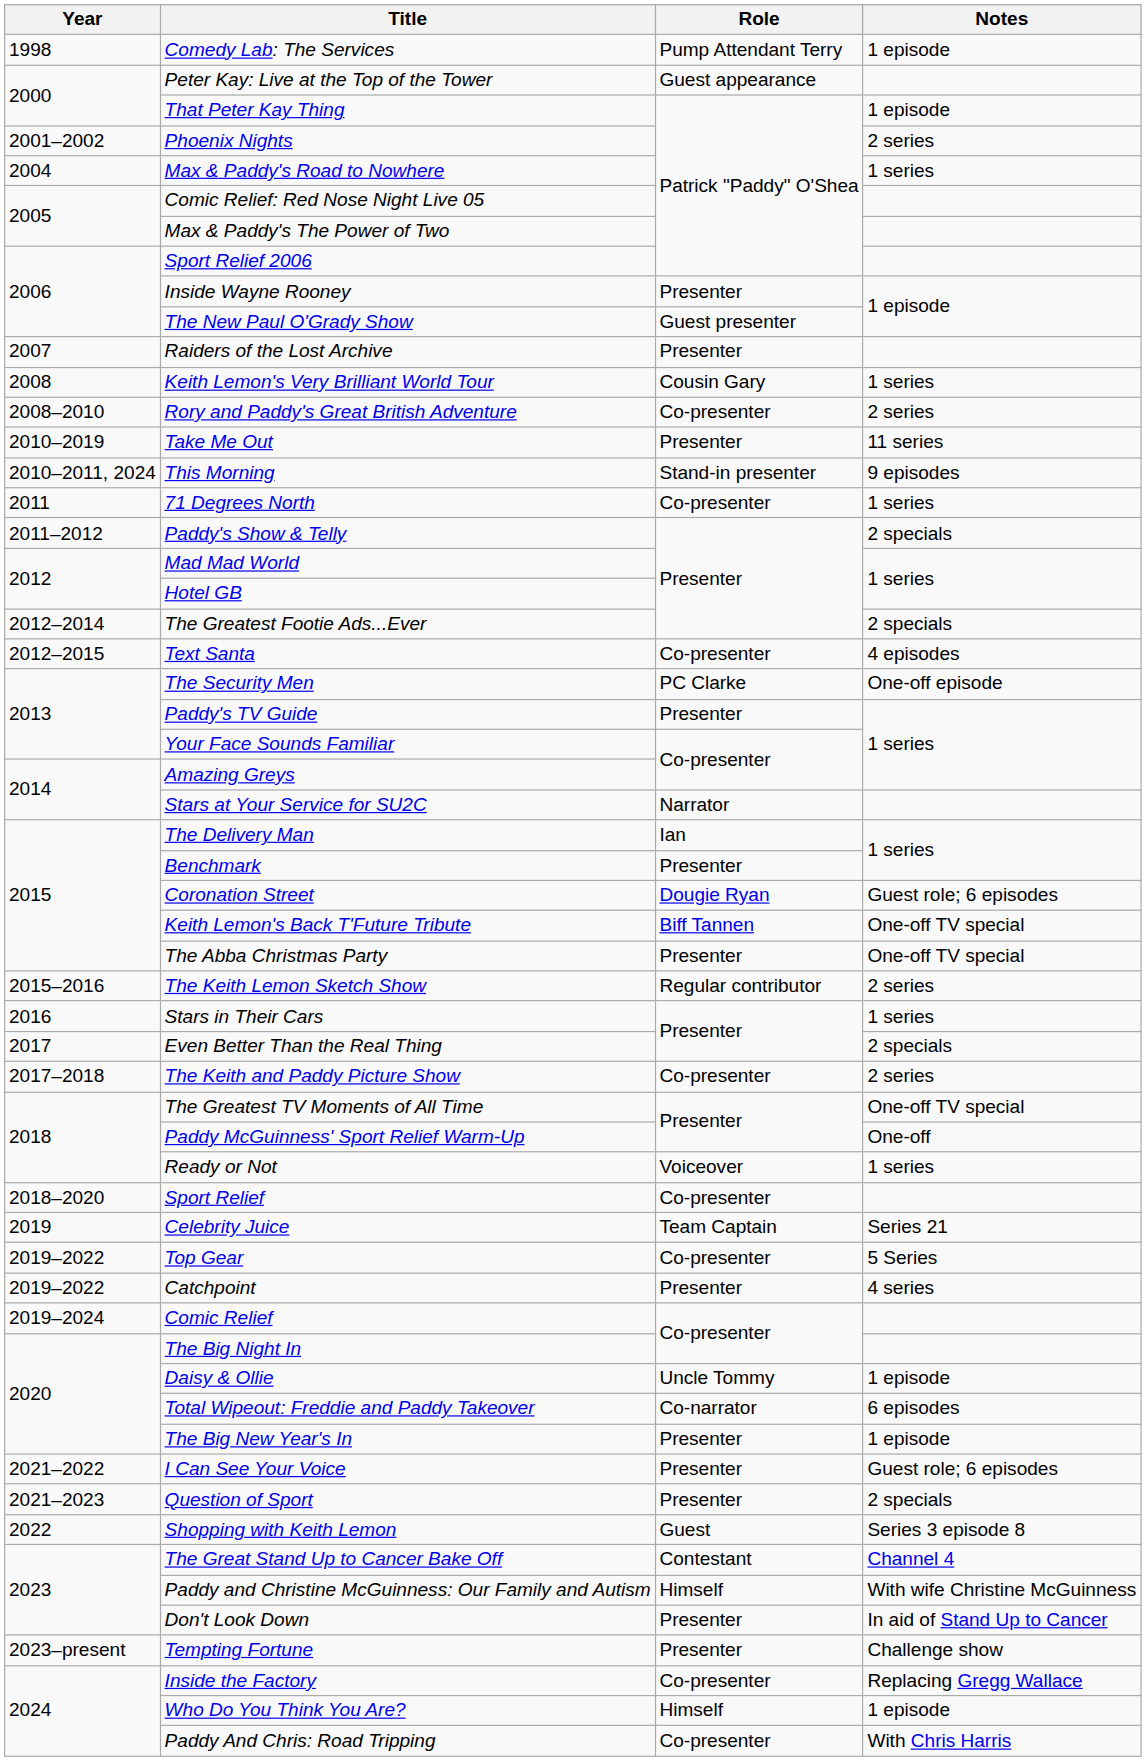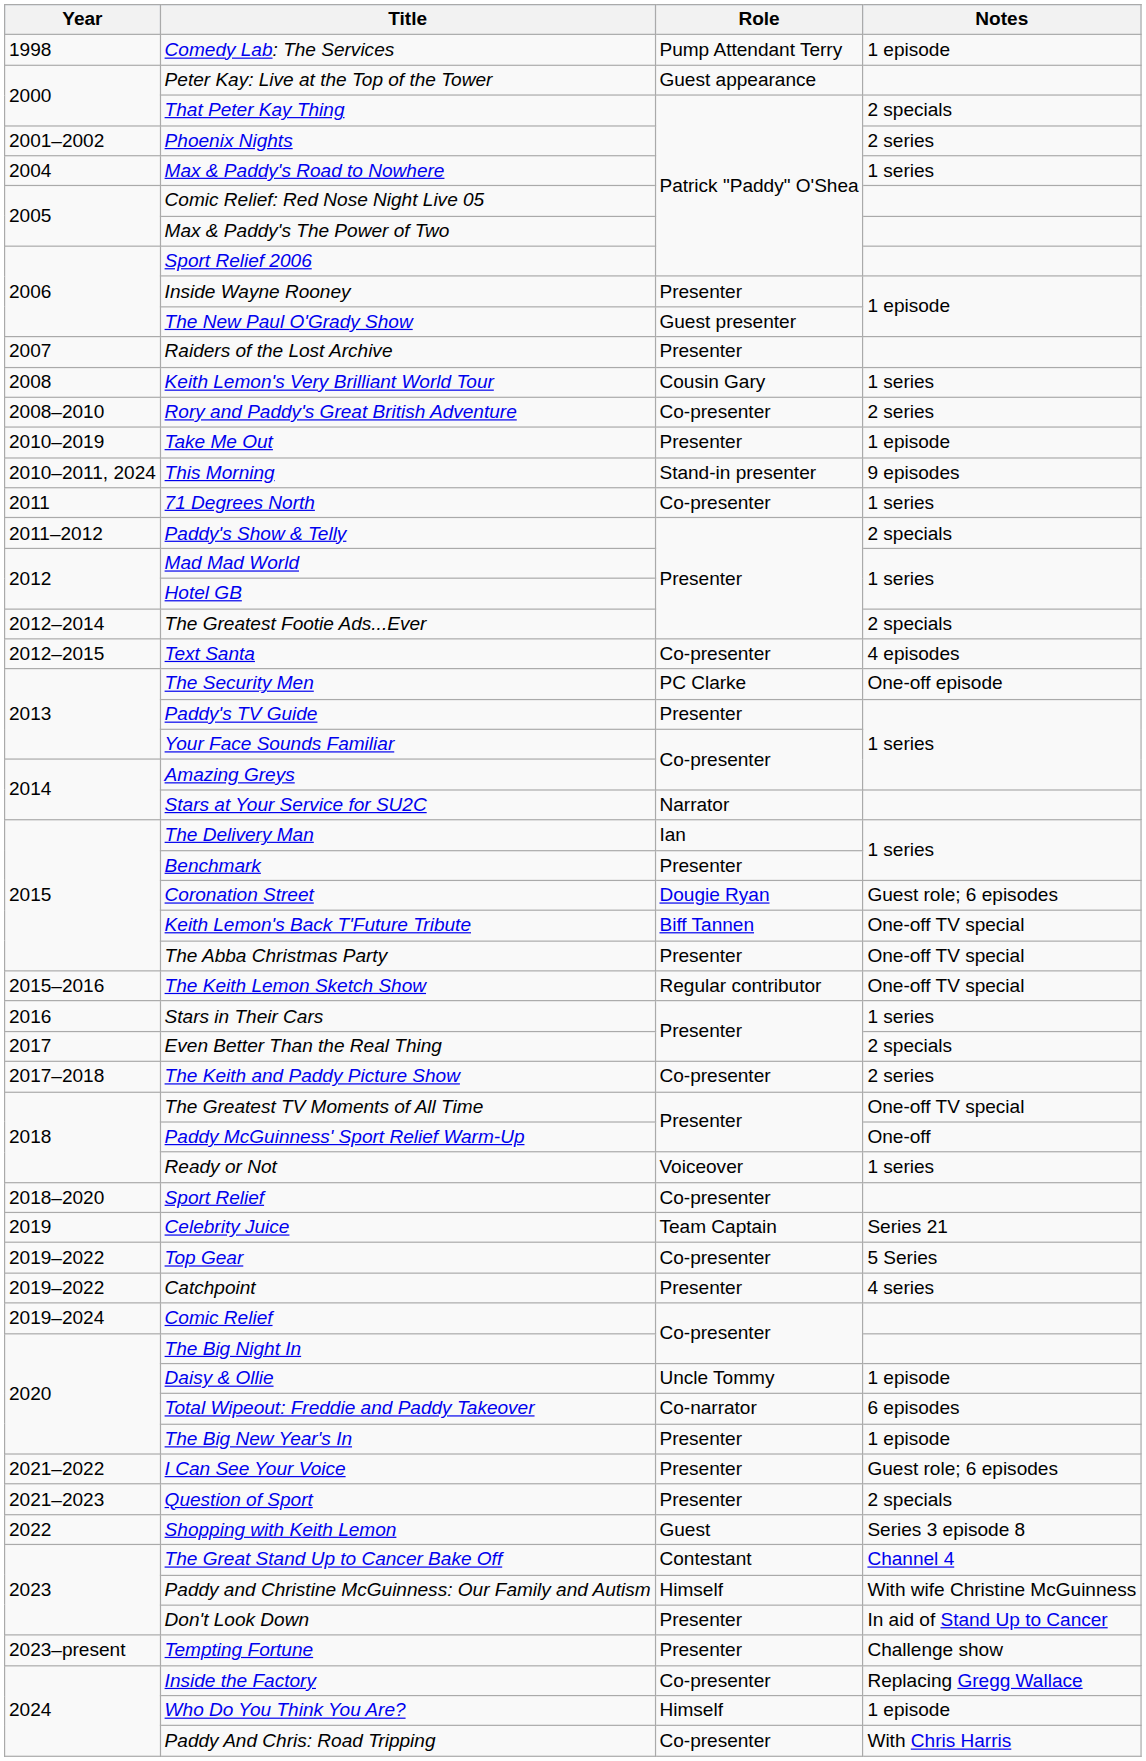That Peter Kay Thing | Notes: 1 episode -> 2 specials
Take Me Out | Notes: 11 series -> 1 episode
The Keith Lemon Sketch Show | Notes: 2 series -> One-off TV special
